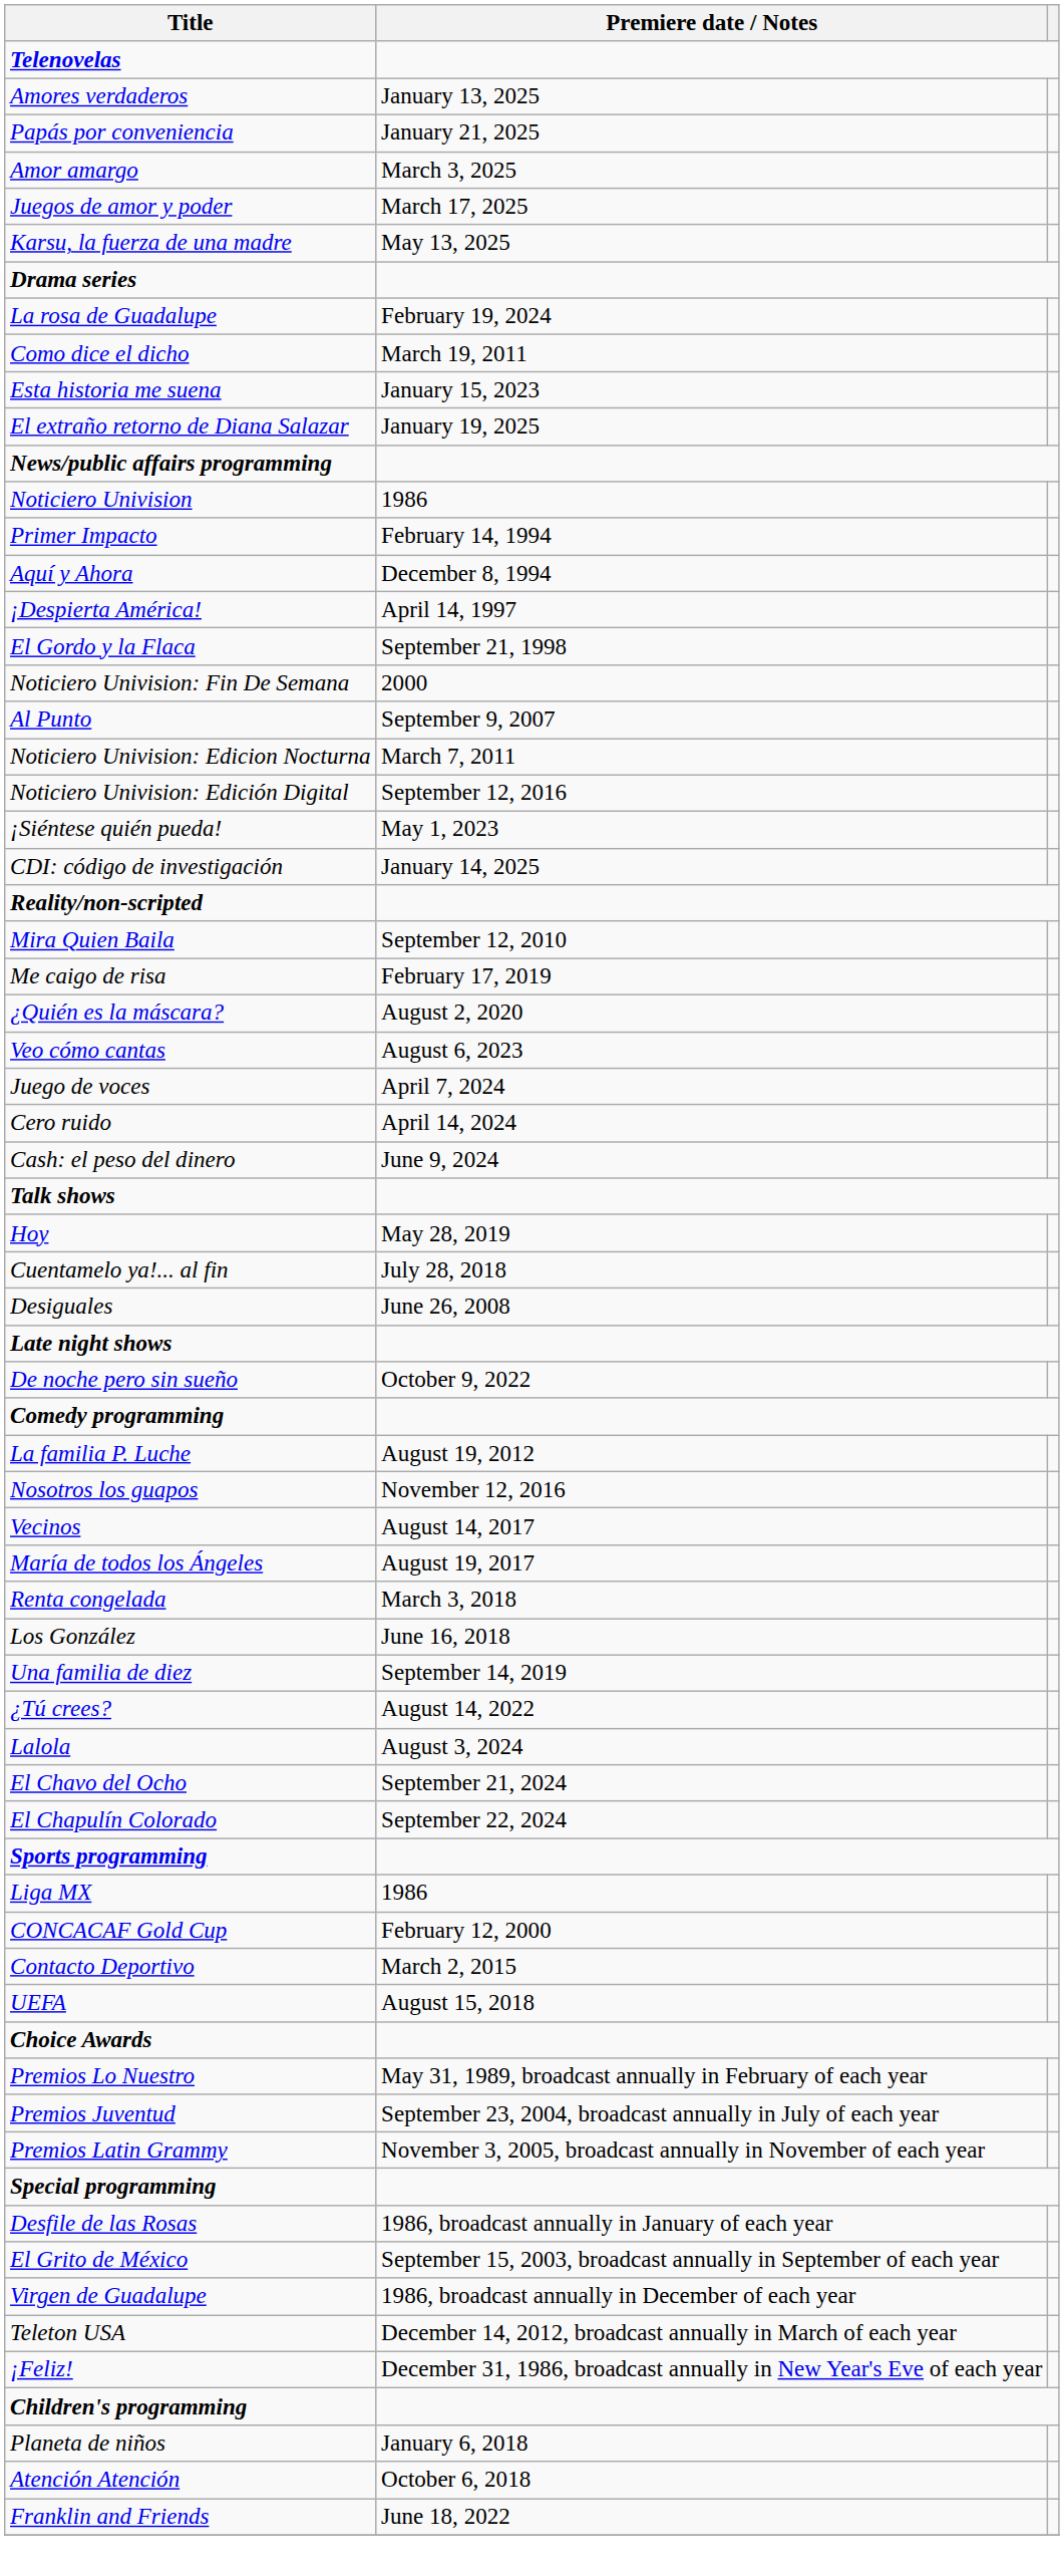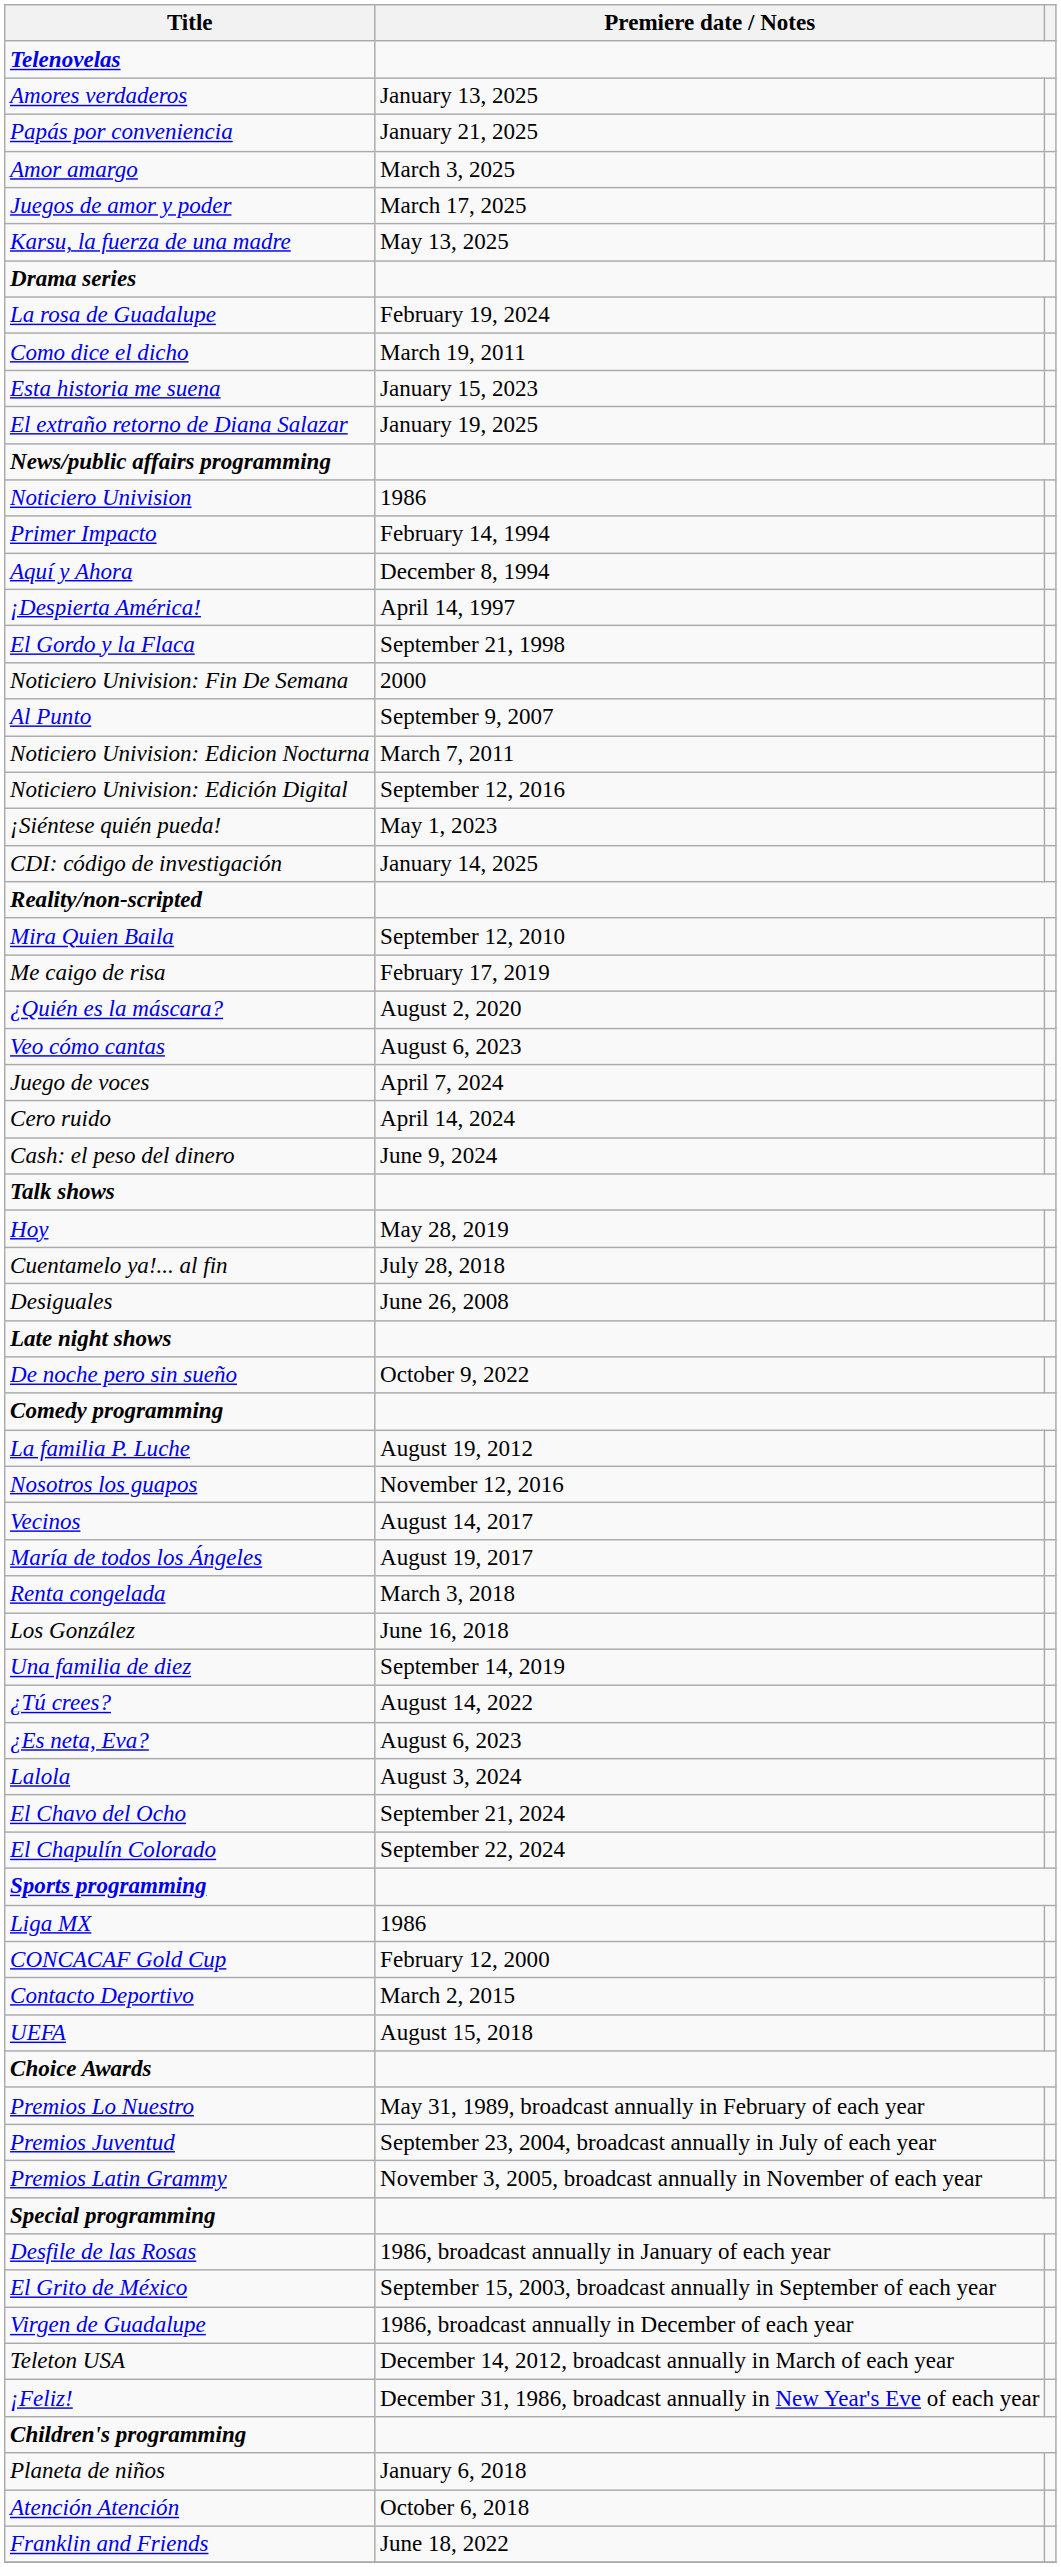+ row: ¿Es neta, Eva? | August 6, 2023
